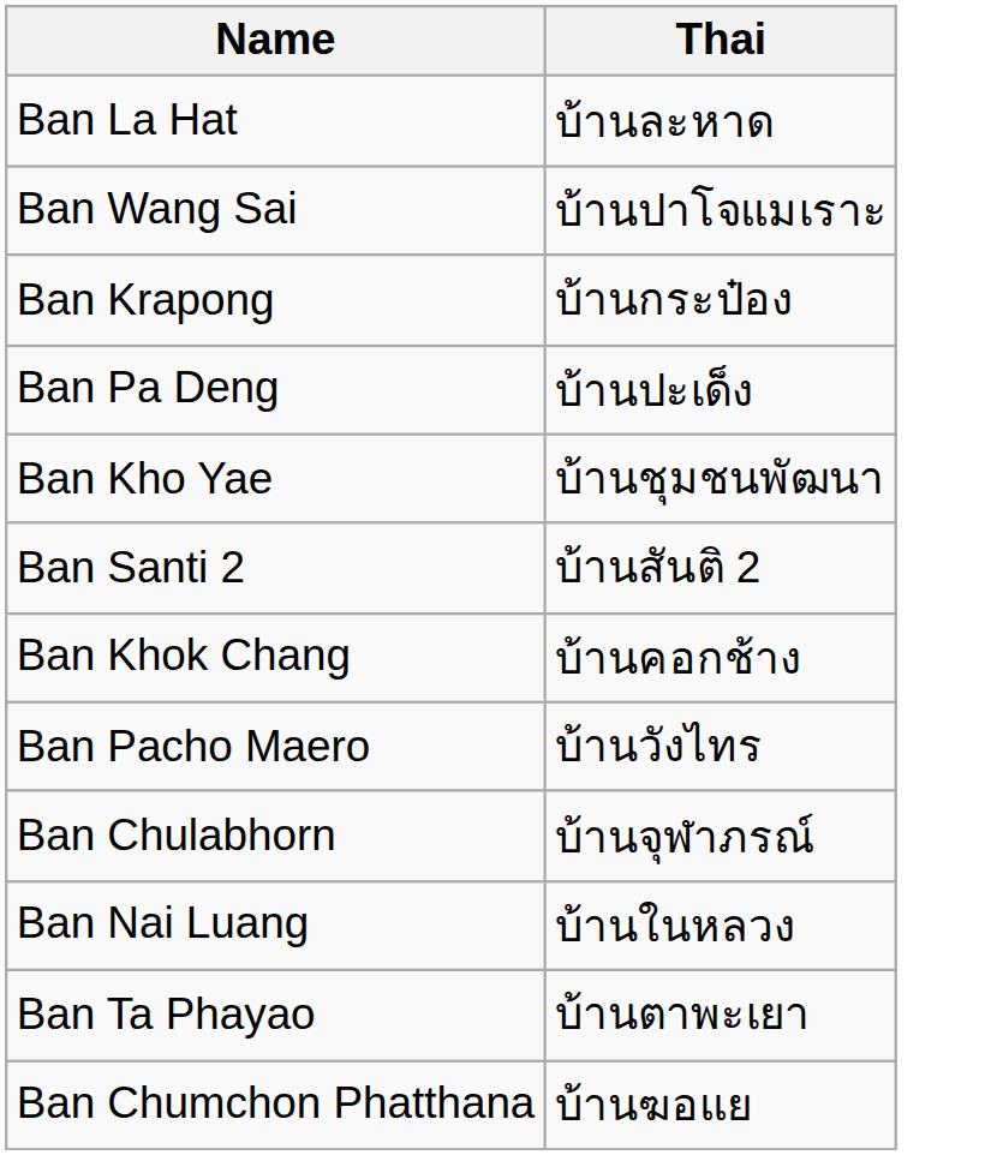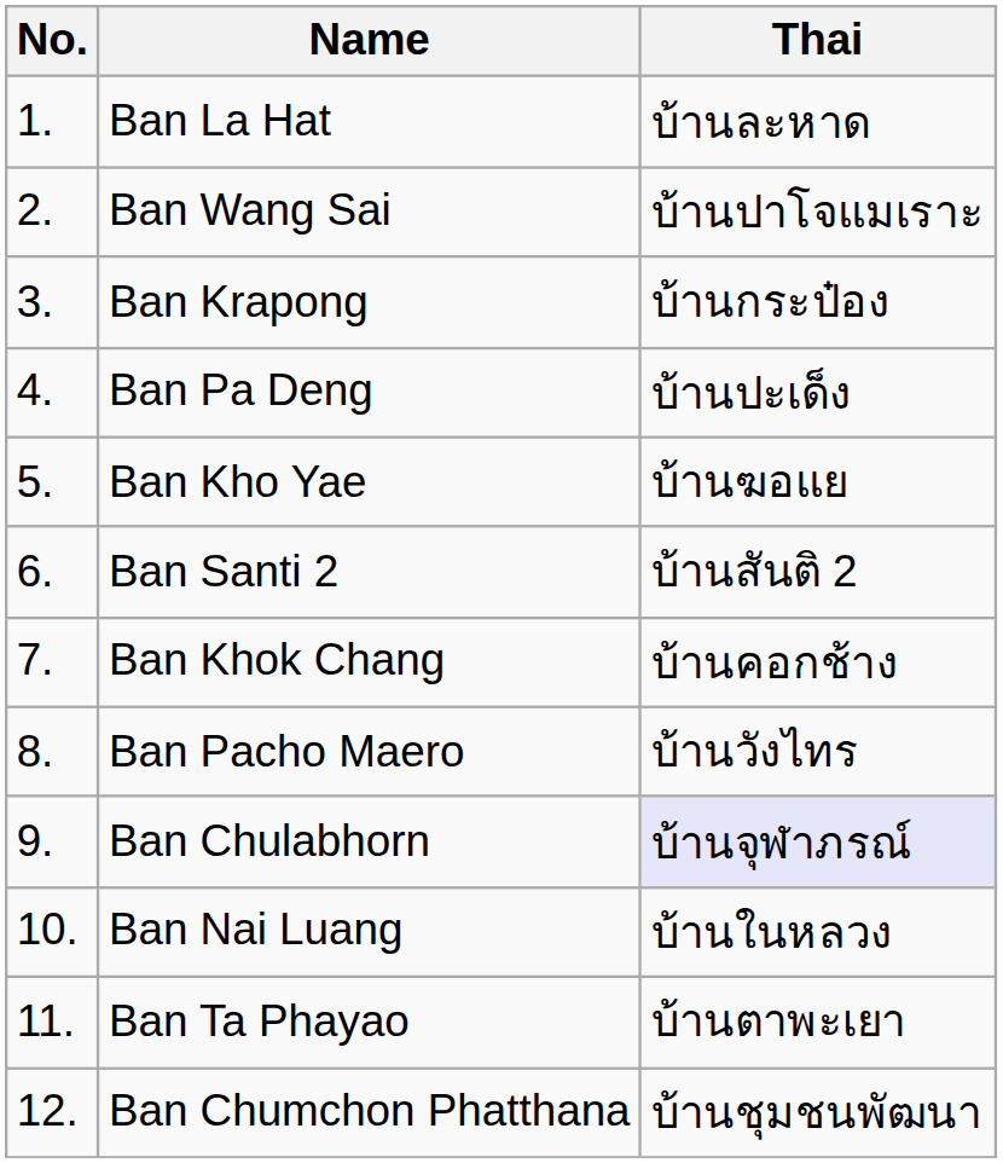+ column: No. | 1. | 2. | 3. | 4. | 5. | 6. | 7. | 8. | 9. | 10. | 11. | 12.
Ban Kho Yae | Thai: บ้านชุมชนพัฒนา -> บ้านฆอแย
Ban Chulabhorn | Thai: no background -> lavender background
Ban Chumchon Phatthana | Thai: บ้านฆอแย -> บ้านชุมชนพัฒนา
